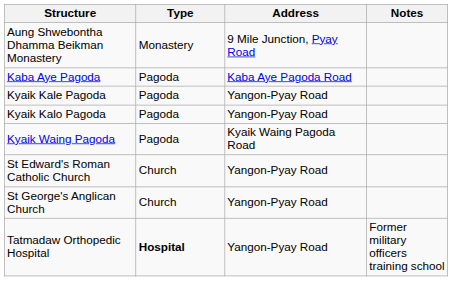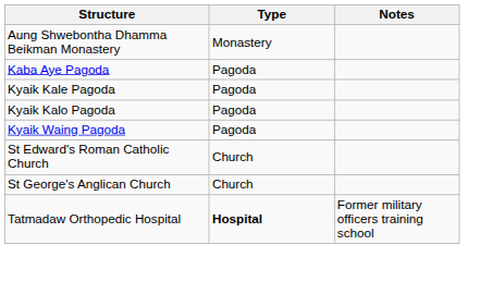- column: Address | 9 Mile Junction, Pyay Road | Kaba Aye Pagoda Road | Yangon-Pyay Road | Yangon-Pyay Road | Kyaik Waing Pagoda Road | Yangon-Pyay Road | Yangon-Pyay Road | Yangon-Pyay Road
